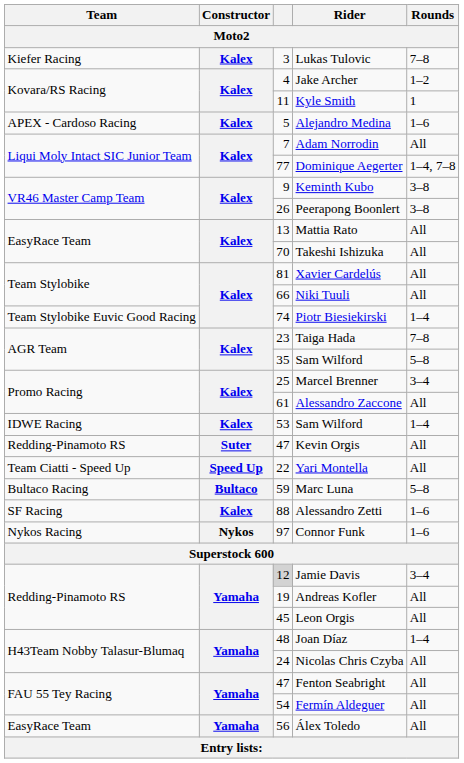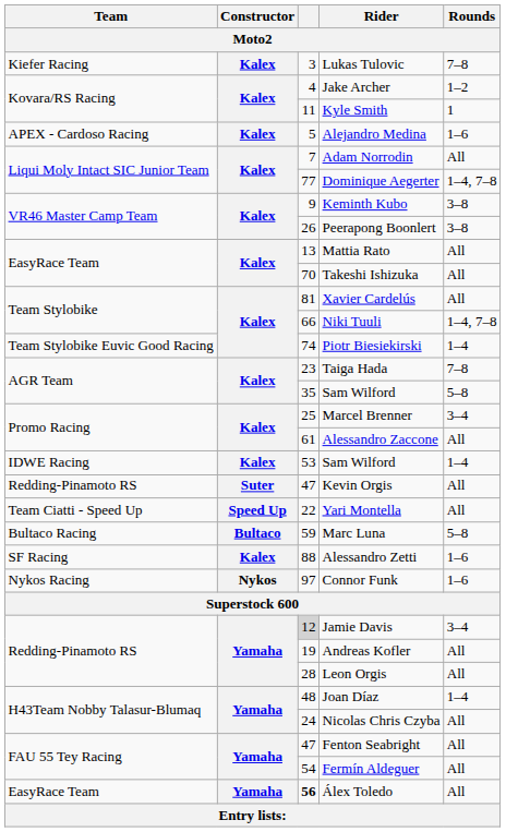Niki Tuuli | Rounds: All -> 1–4, 7–8
Leon Orgis | column 3: 45 -> 28
Álex Toledo | column 3: normal -> bold
